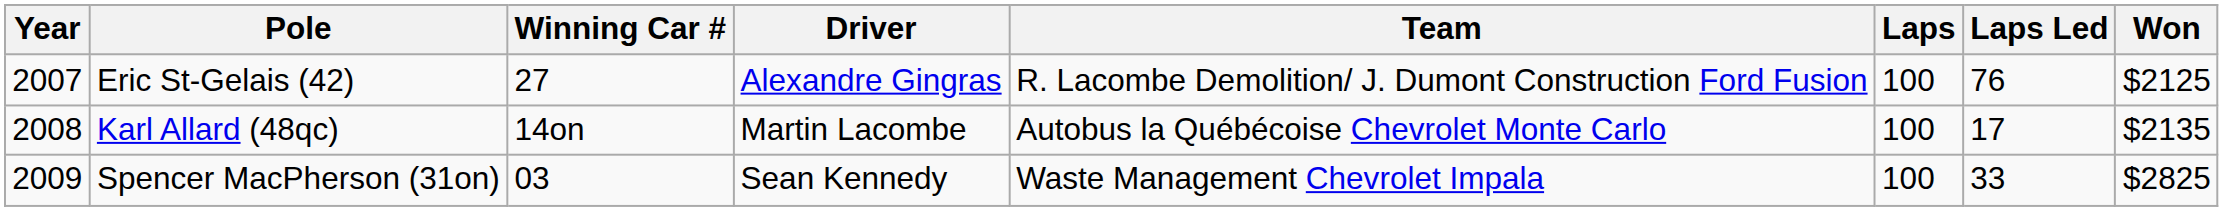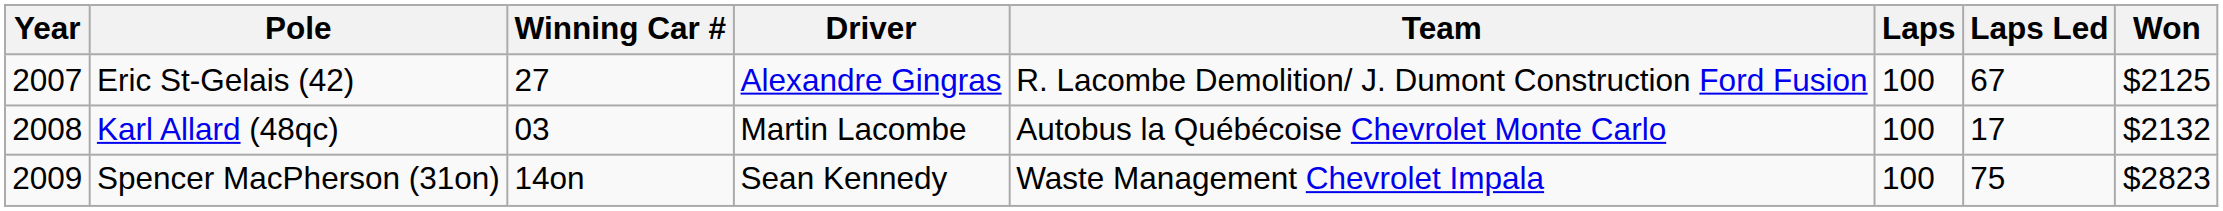Eric St-Gelais (42) | Laps Led: 76 -> 67
Karl Allard (48qc) | Winning Car #: 14on -> 03
Karl Allard (48qc) | Won: $2135 -> $2132
Spencer MacPherson (31on) | Winning Car #: 03 -> 14on
Spencer MacPherson (31on) | Laps Led: 33 -> 75
Spencer MacPherson (31on) | Won: $2825 -> $2823
